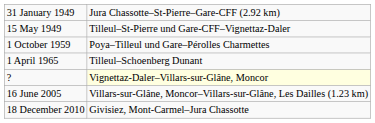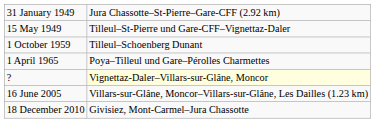1 October 1959 | column 2: Poya–Tilleul und Gare–Pérolles Charmettes -> Tilleul–Schoenberg Dunant
1 April 1965 | column 2: Tilleul–Schoenberg Dunant -> Poya–Tilleul und Gare–Pérolles Charmettes
